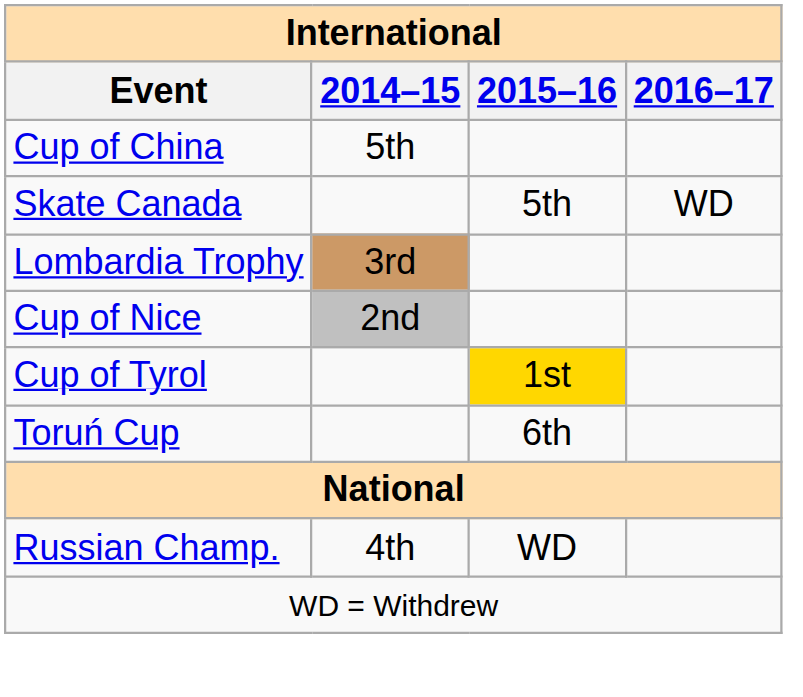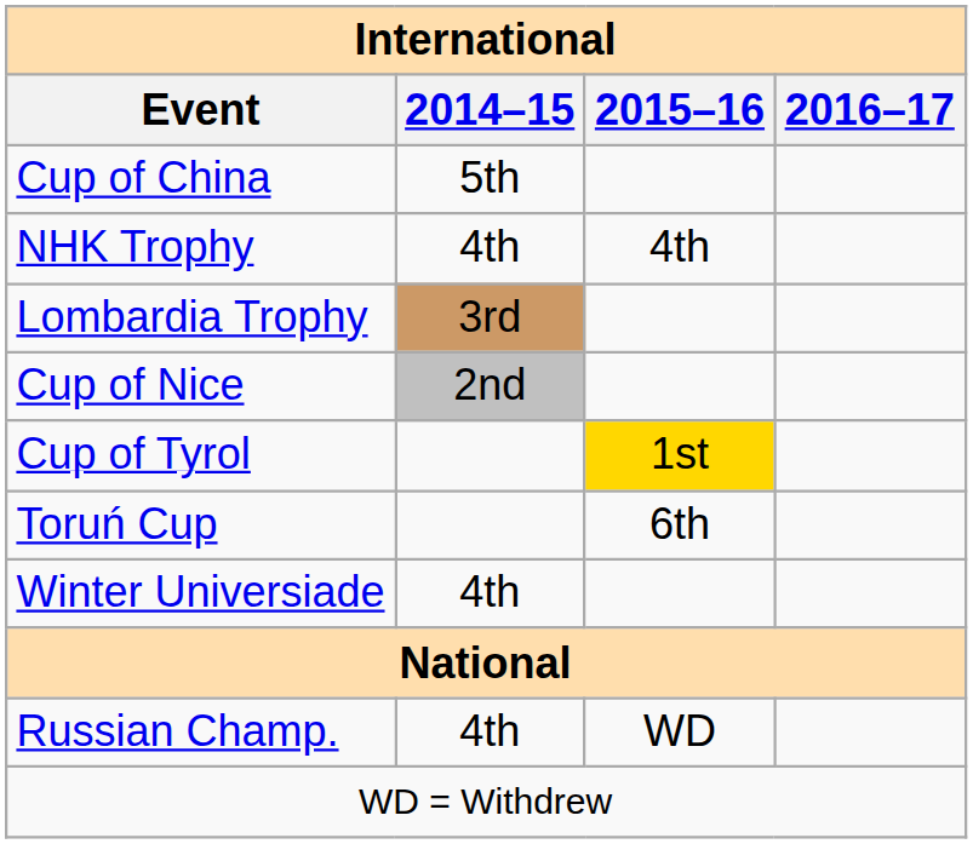+ row: NHK Trophy | 4th | 4th
- row: Skate Canada | 5th | WD
+ row: Winter Universiade | 4th
